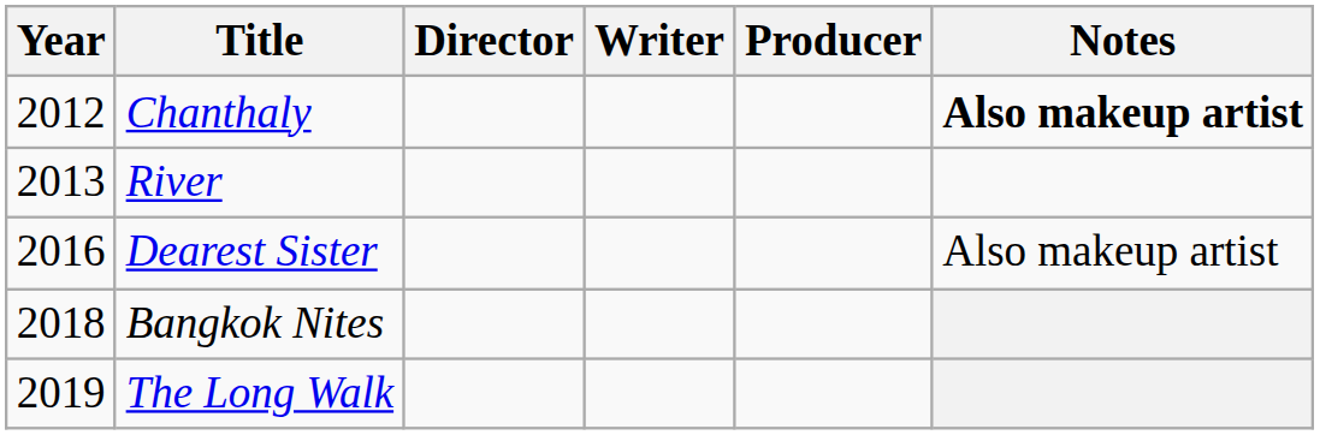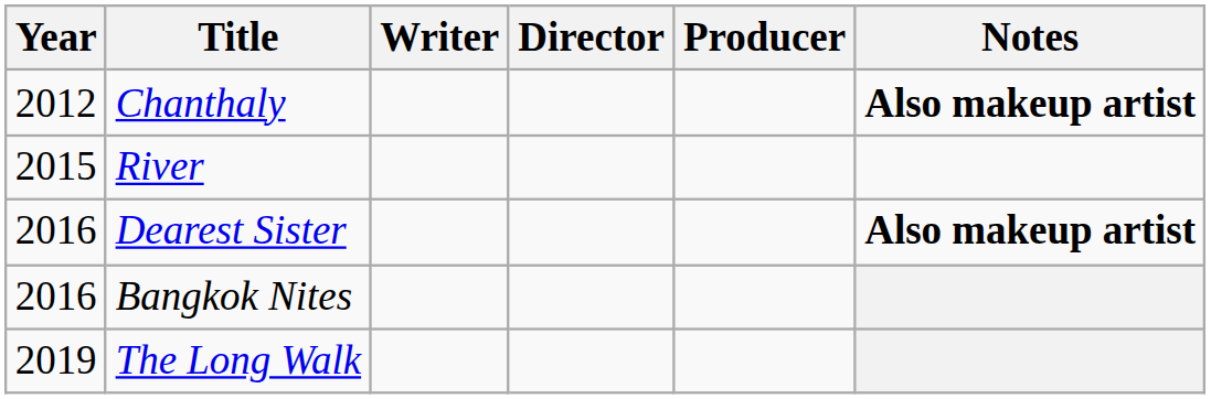columns swapped: Director <-> Writer
River | Year: 2013 -> 2015
Dearest Sister | Notes: normal -> bold
Bangkok Nites | Year: 2018 -> 2016
